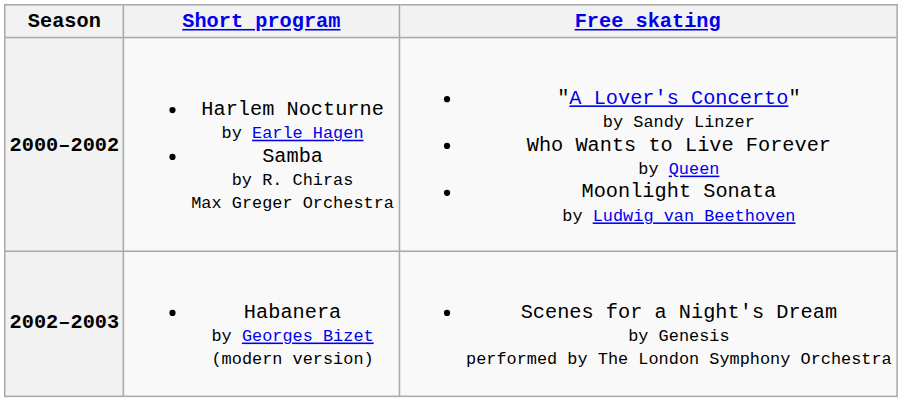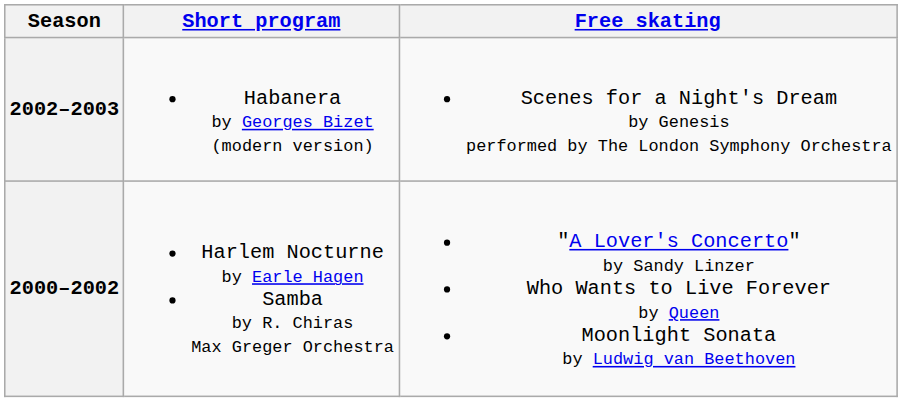rows swapped: 2002–2003 <-> 2000–2002
